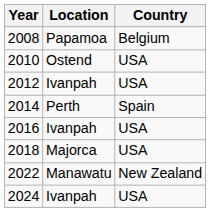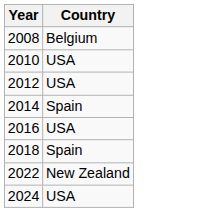- column: Location | Papamoa | Ostend | Ivanpah | Perth | Ivanpah | Majorca | Manawatu | Ivanpah
2018 | Country: USA -> Spain
